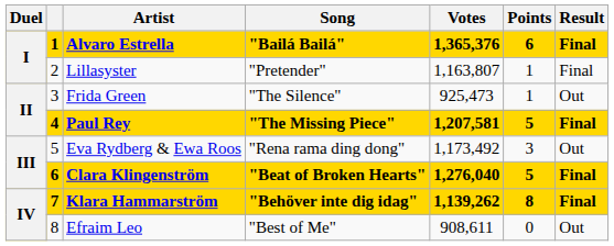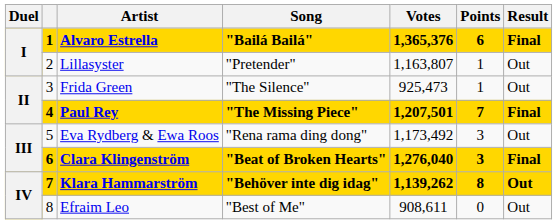Lillasyster | Result: Final -> Out
Paul Rey | Votes: 1,207,581 -> 1,207,501
Paul Rey | Points: 5 -> 7
Clara Klingenström | Points: 5 -> 3
Klara Hammarström | Result: Final -> Out
